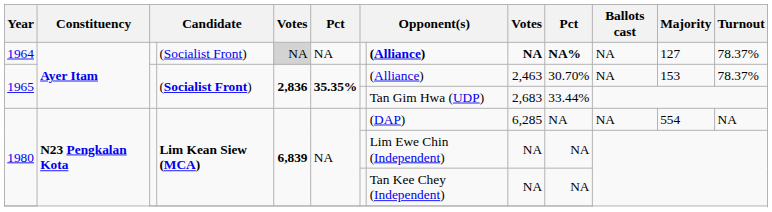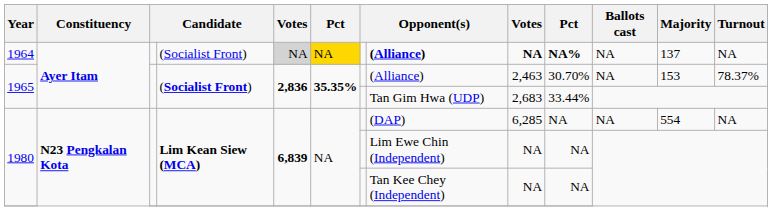1964 | column 6: no background -> gold background
1964 | Majority: 127 -> 137
1964 | Turnout: 78.37% -> NA
